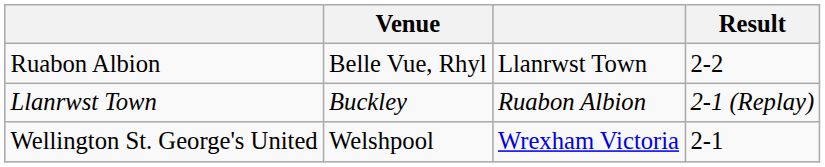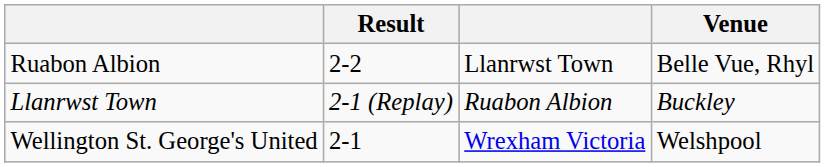columns swapped: Result <-> Venue
